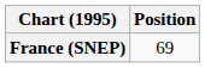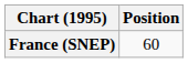France (SNEP) | Position: 69 -> 60
